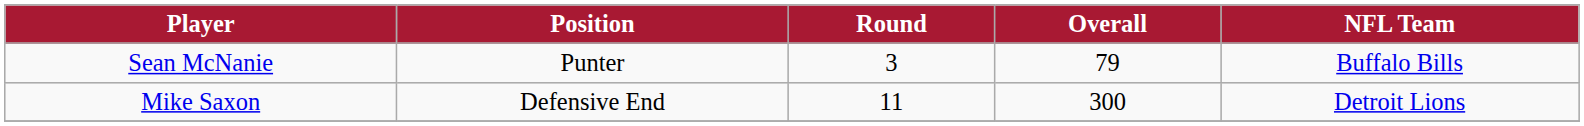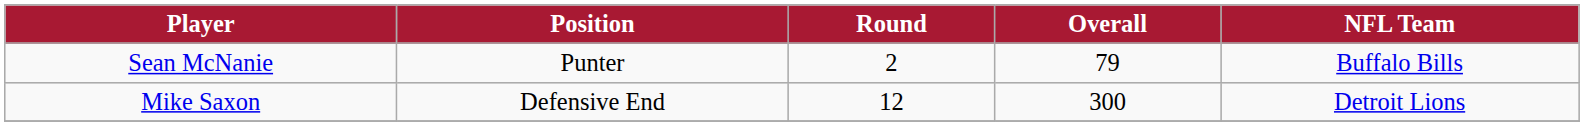Sean McNanie | Round: 3 -> 2
Mike Saxon | Round: 11 -> 12
